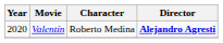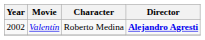Valentín | Year: 2020 -> 2002
